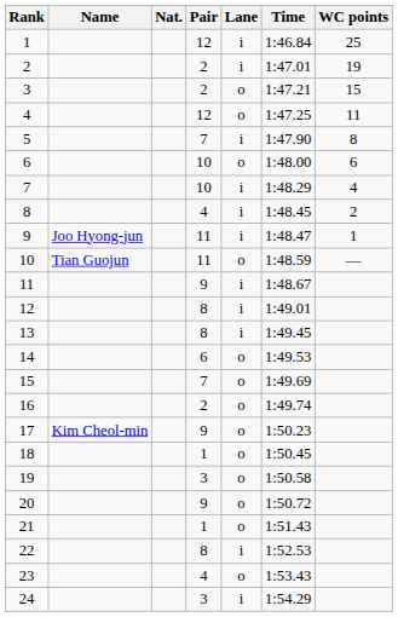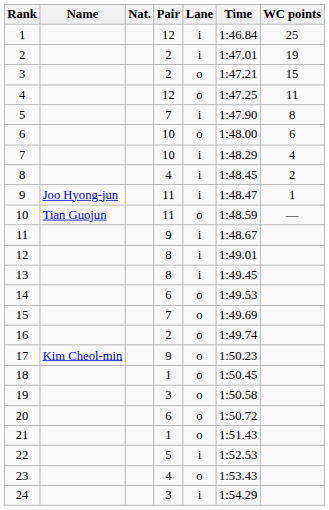20 | Pair: 9 -> 6
22 | Pair: 8 -> 5
